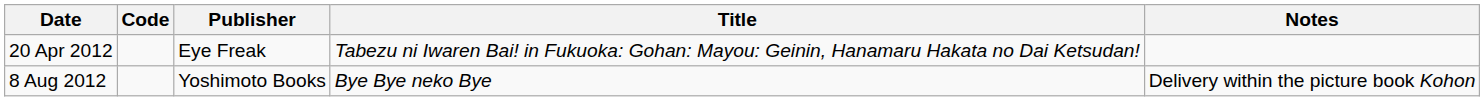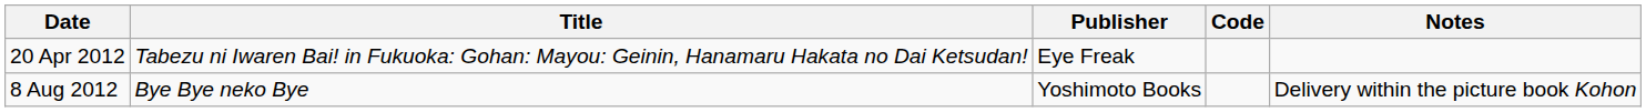columns swapped: Title <-> Code
